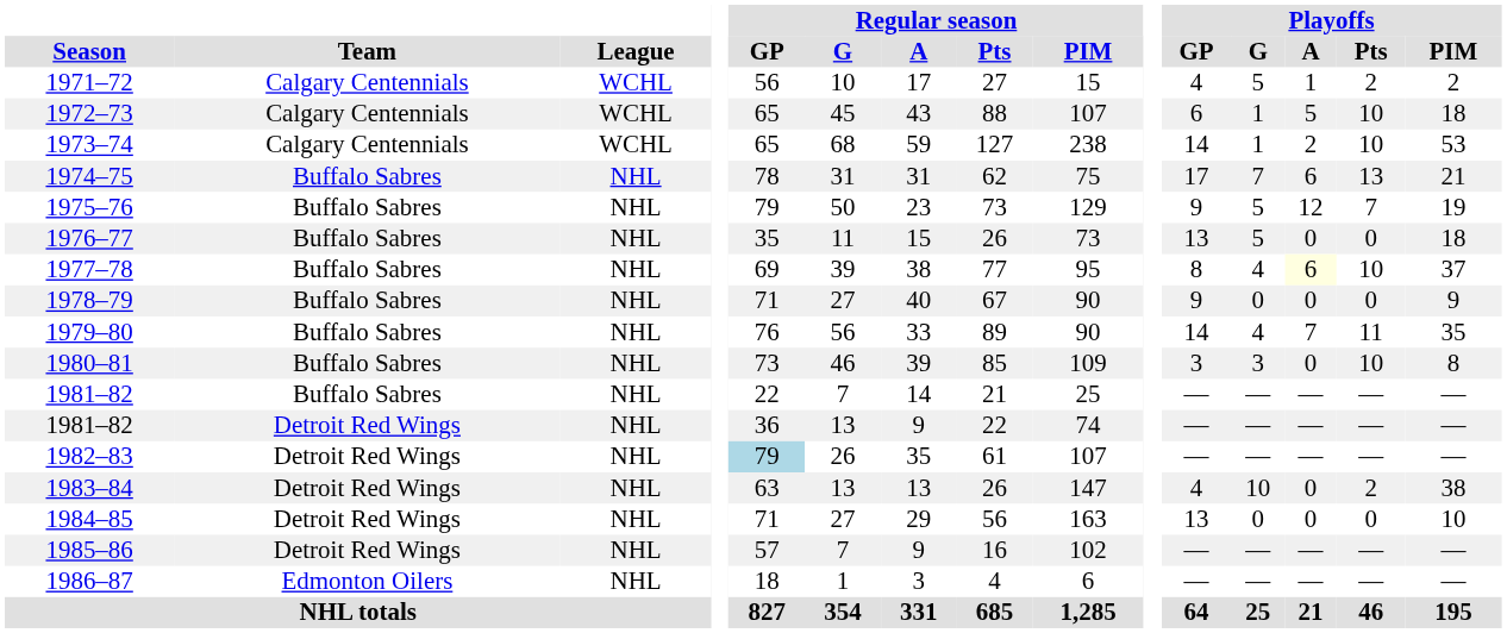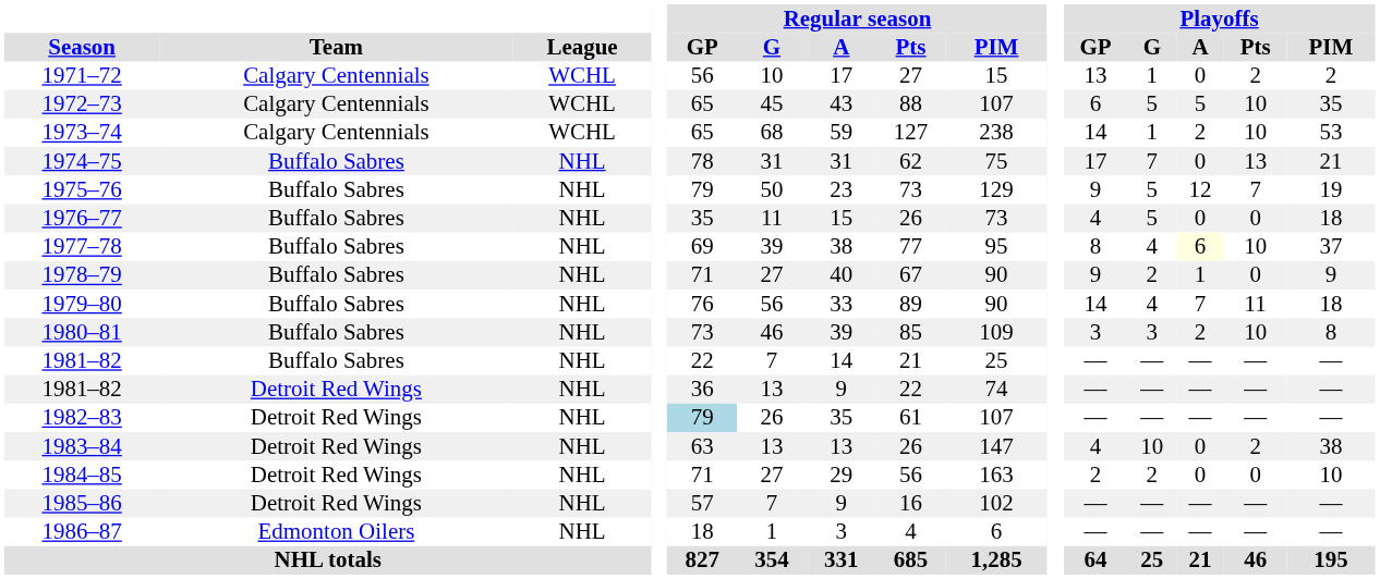1971–72 | Playoffs / GP: 4 -> 13
1971–72 | Playoffs / G: 5 -> 1
1971–72 | Playoffs / A: 1 -> 0
1972–73 | Playoffs / G: 1 -> 5
1972–73 | Playoffs / PIM: 18 -> 35
1974–75 | Playoffs / A: 6 -> 0
1976–77 | Playoffs / GP: 13 -> 4
1978–79 | Playoffs / G: 0 -> 2
1978–79 | Playoffs / A: 0 -> 1
1979–80 | Playoffs / PIM: 35 -> 18
1980–81 | Playoffs / A: 0 -> 2
1984–85 | Playoffs / GP: 13 -> 2
1984–85 | Playoffs / G: 0 -> 2
